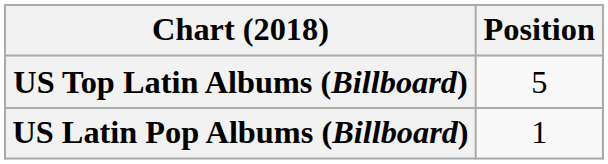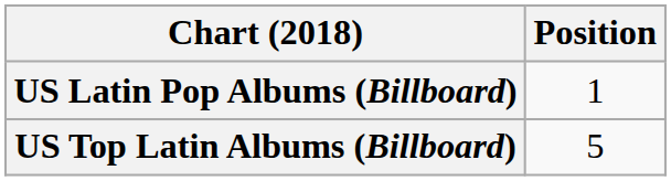rows swapped: US Top Latin Albums (Billboard) <-> US Latin Pop Albums (Billboard)
